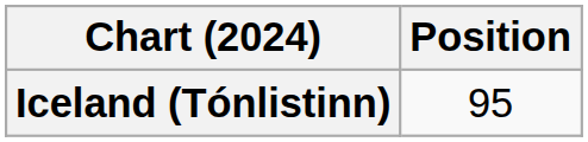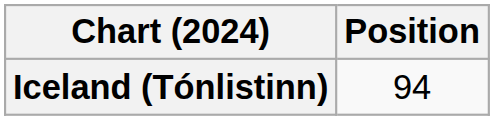Iceland (Tónlistinn) | Position: 95 -> 94
